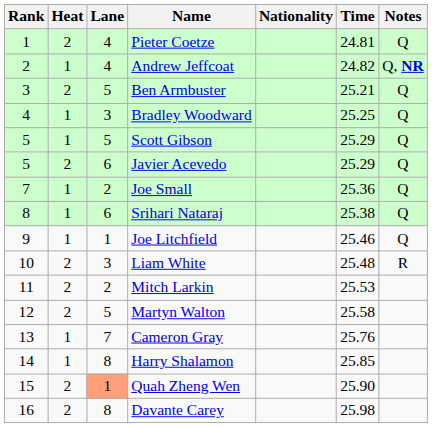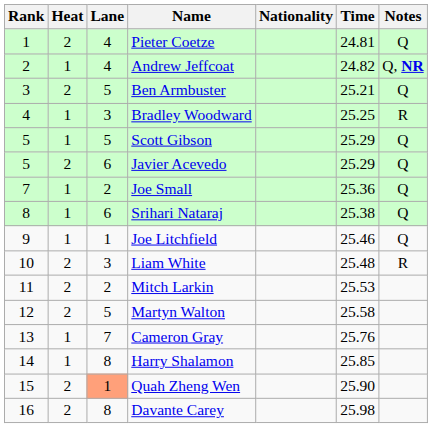Bradley Woodward | Notes: Q -> R
